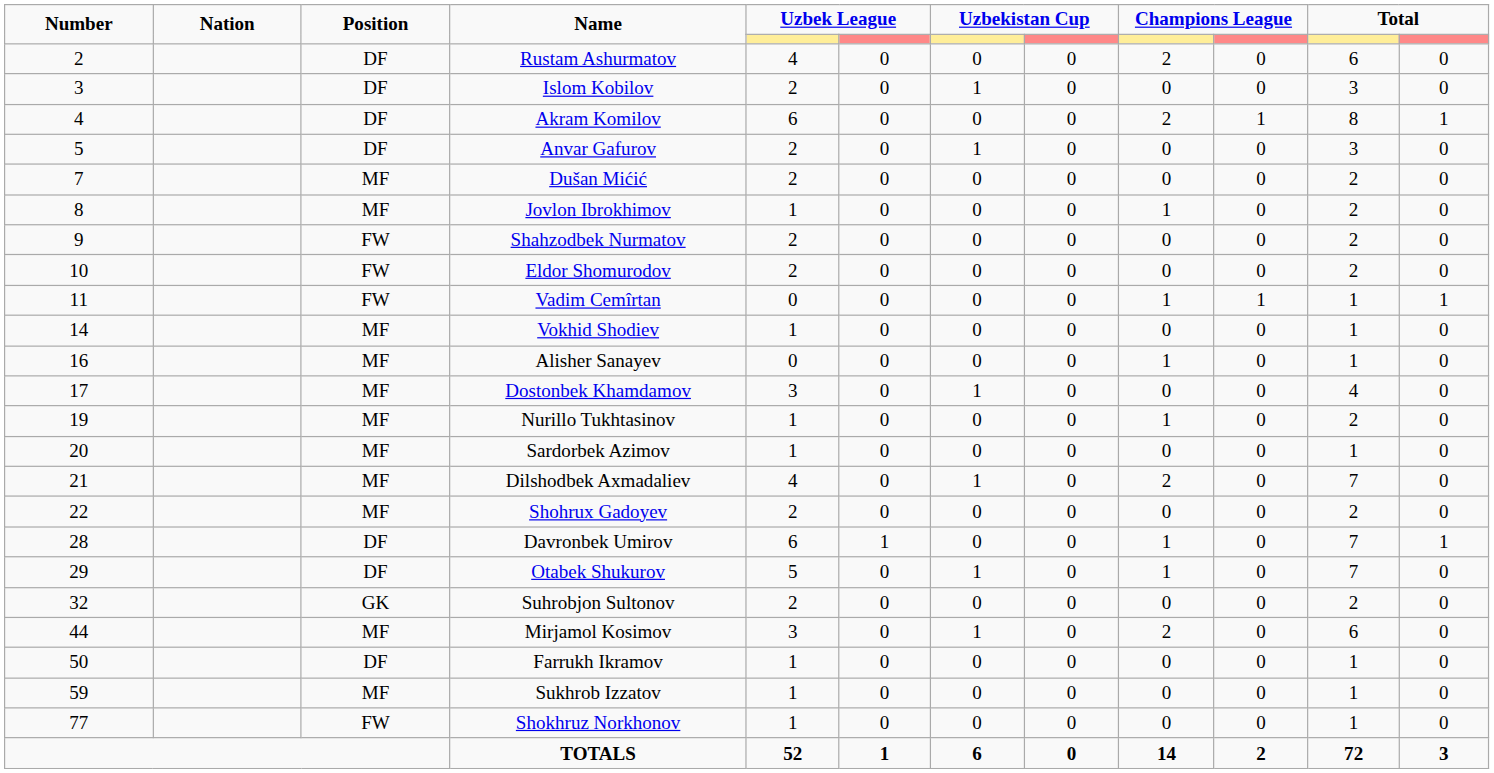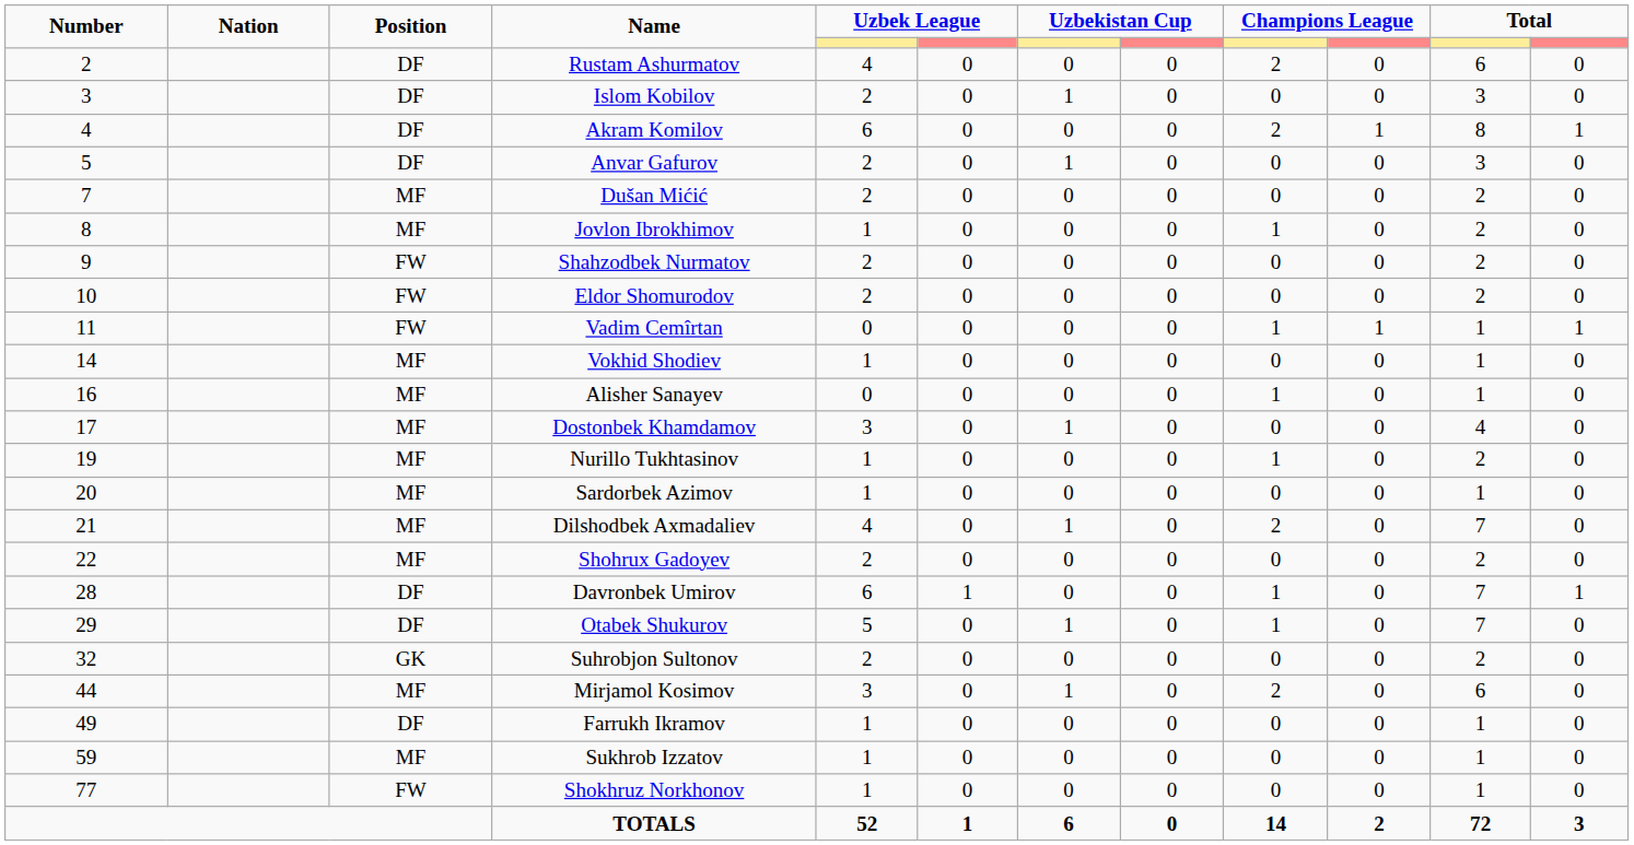Farrukh Ikramov | Number: 50 -> 49
